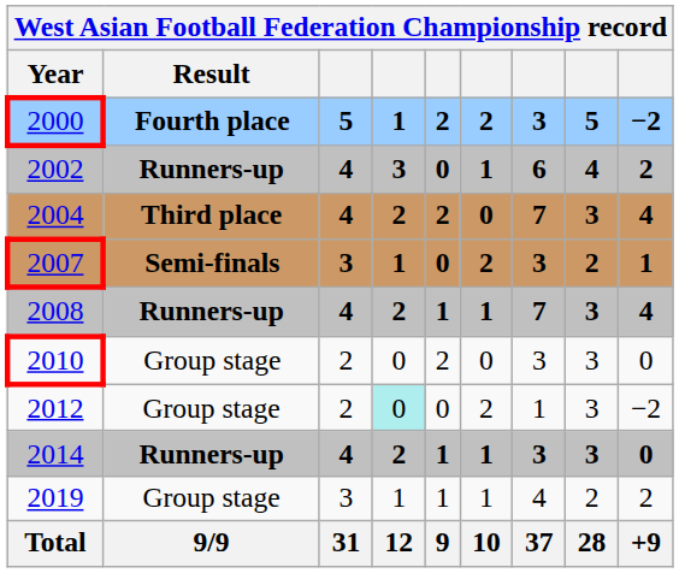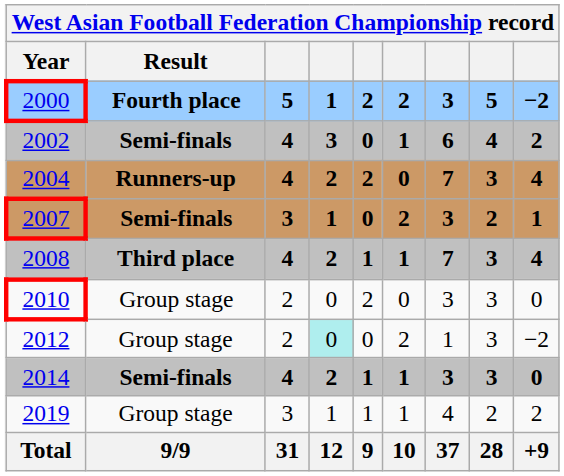2002 | Result: Runners-up -> Semi-finals
2004 | Result: Third place -> Runners-up
2008 | Result: Runners-up -> Third place
2014 | Result: Runners-up -> Semi-finals
